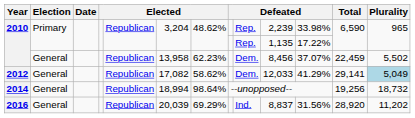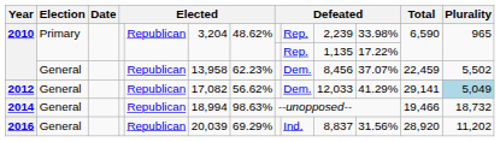2012 | column 7: 58.62% -> 56.62%
2014 | column 7: 98.64% -> 98.63%
2014 | Total: 19,256 -> 19,466
